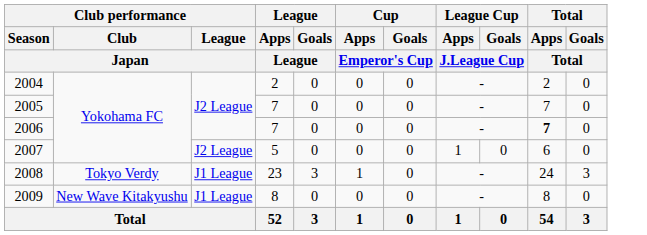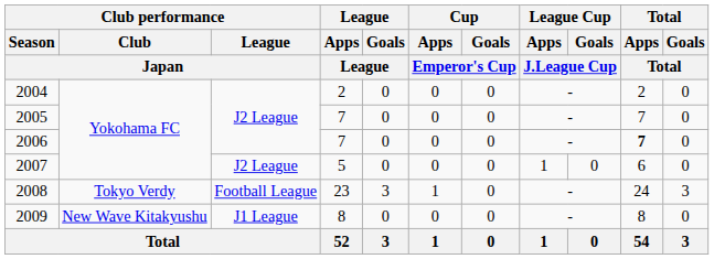2008 | Club performance / League / Japan: J1 League -> Football League
